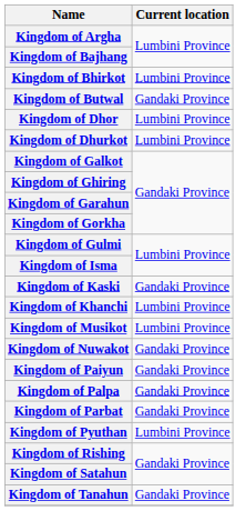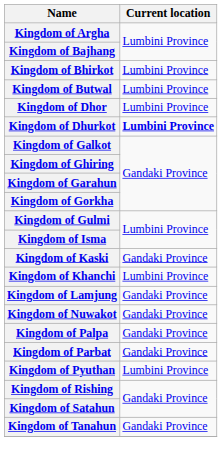Kingdom of Butwal | Current location: Gandaki Province -> Lumbini Province
Kingdom of Dhurkot | Current location: normal -> bold
+ row: Kingdom of Lamjung | Gandaki Province
- row: Kingdom of Musikot | Lumbini Province
- row: Kingdom of Paiyun | Gandaki Province
